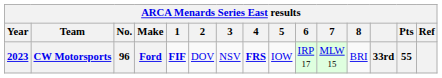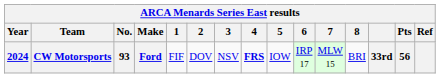CW Motorsports | Year: 2023 -> 2024
CW Motorsports | No.: 96 -> 93
CW Motorsports | 1: bold -> normal
CW Motorsports | Pts: 55 -> 56
